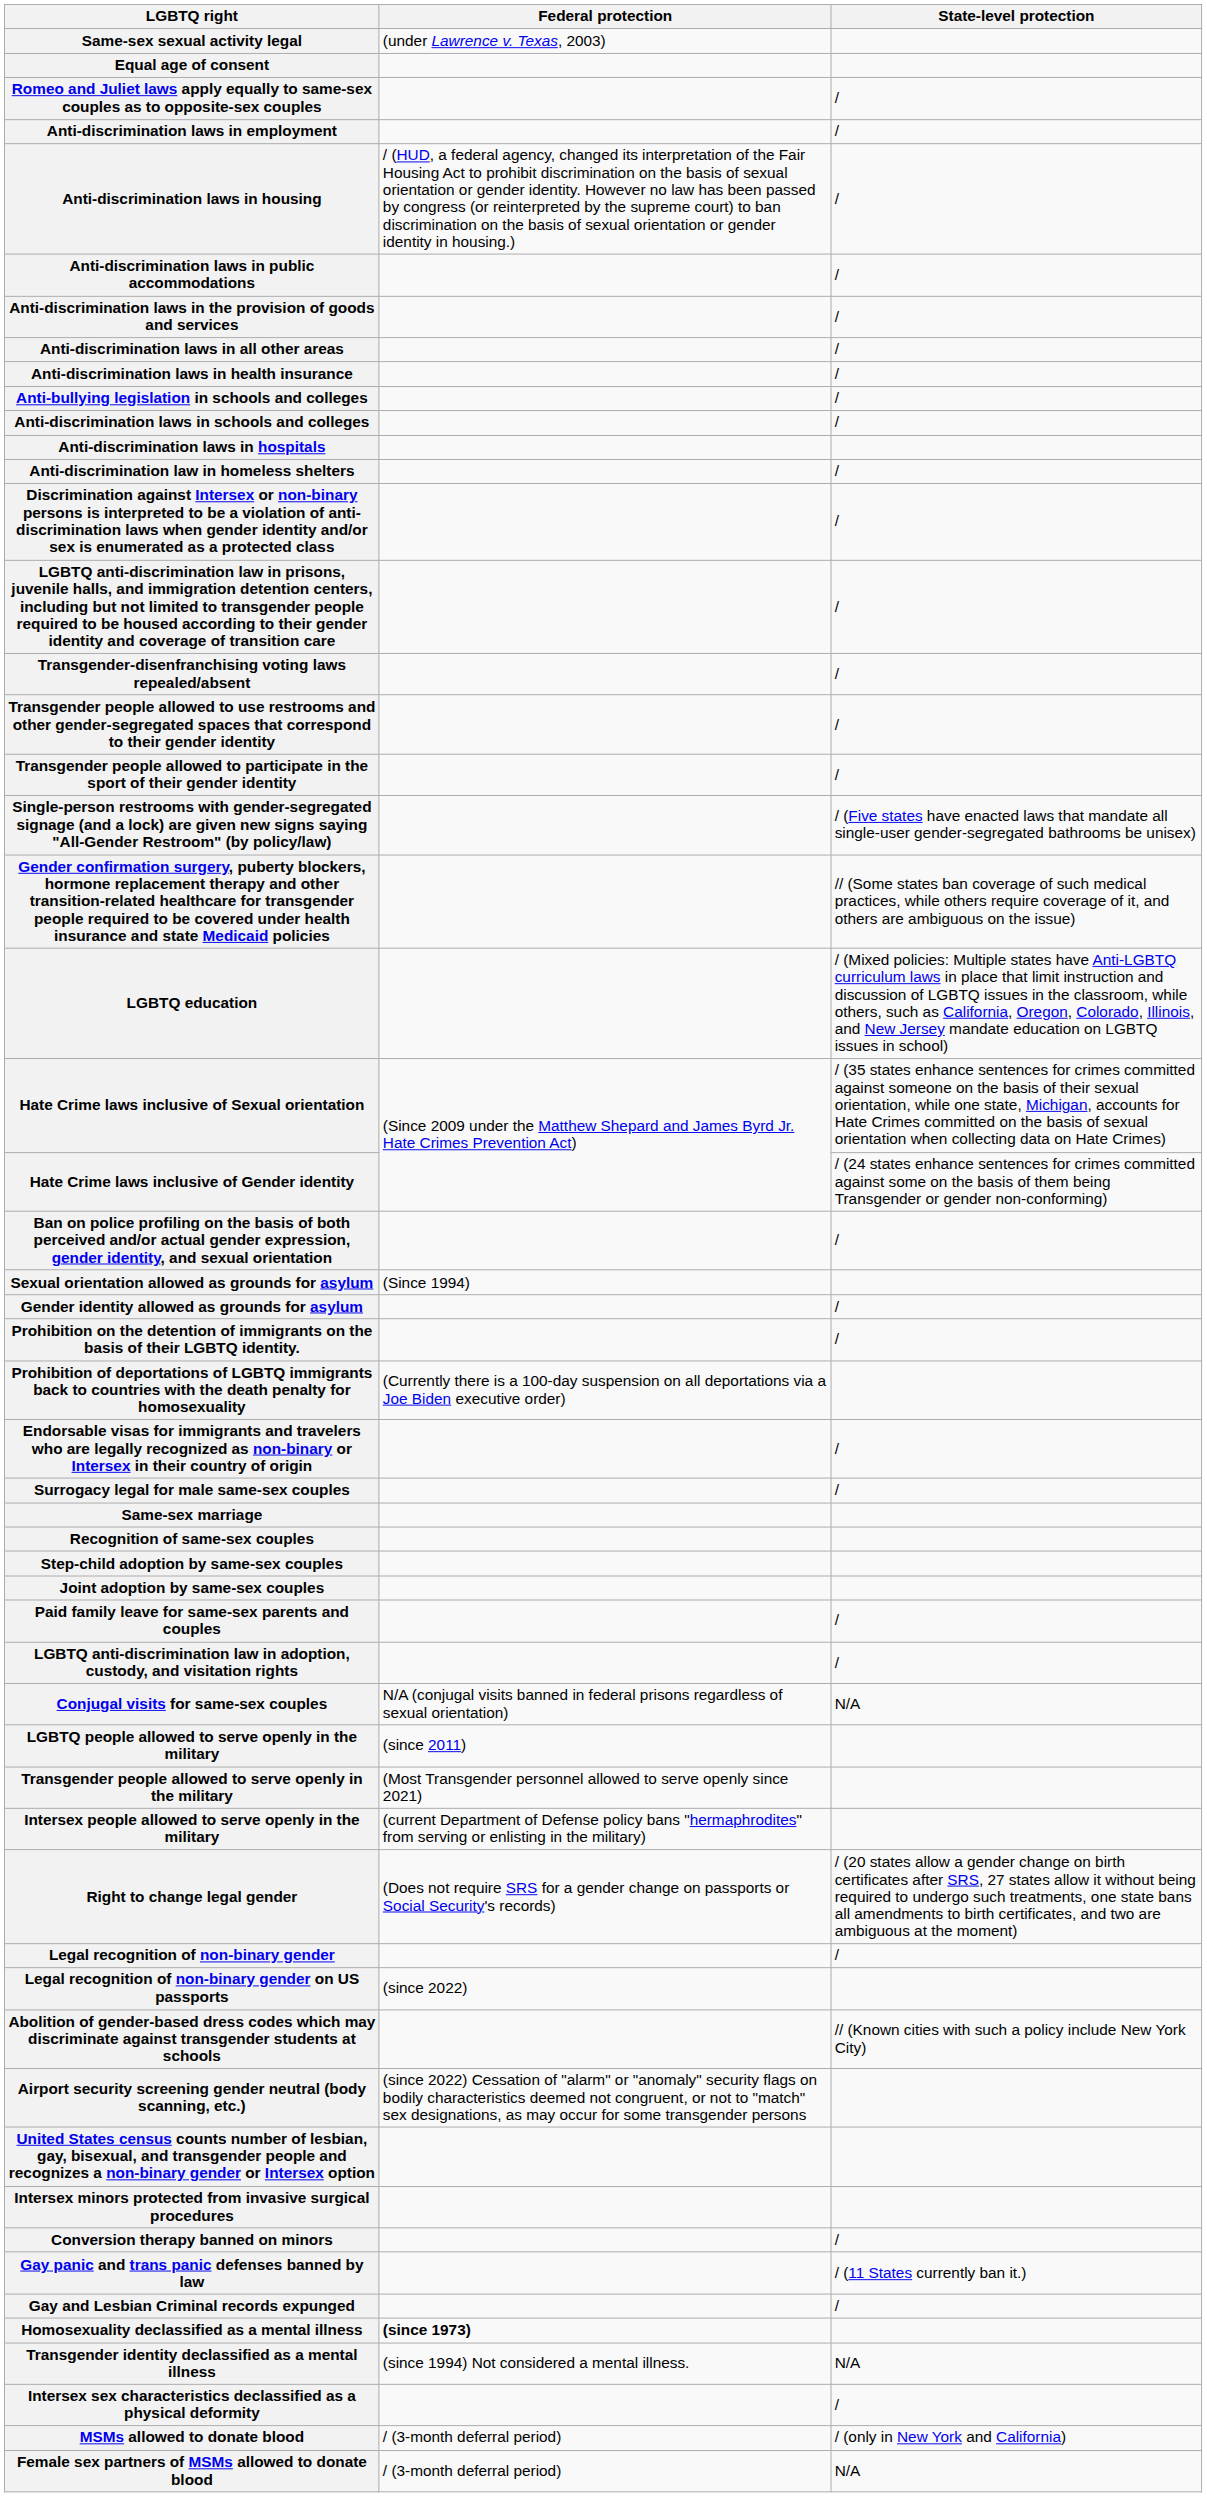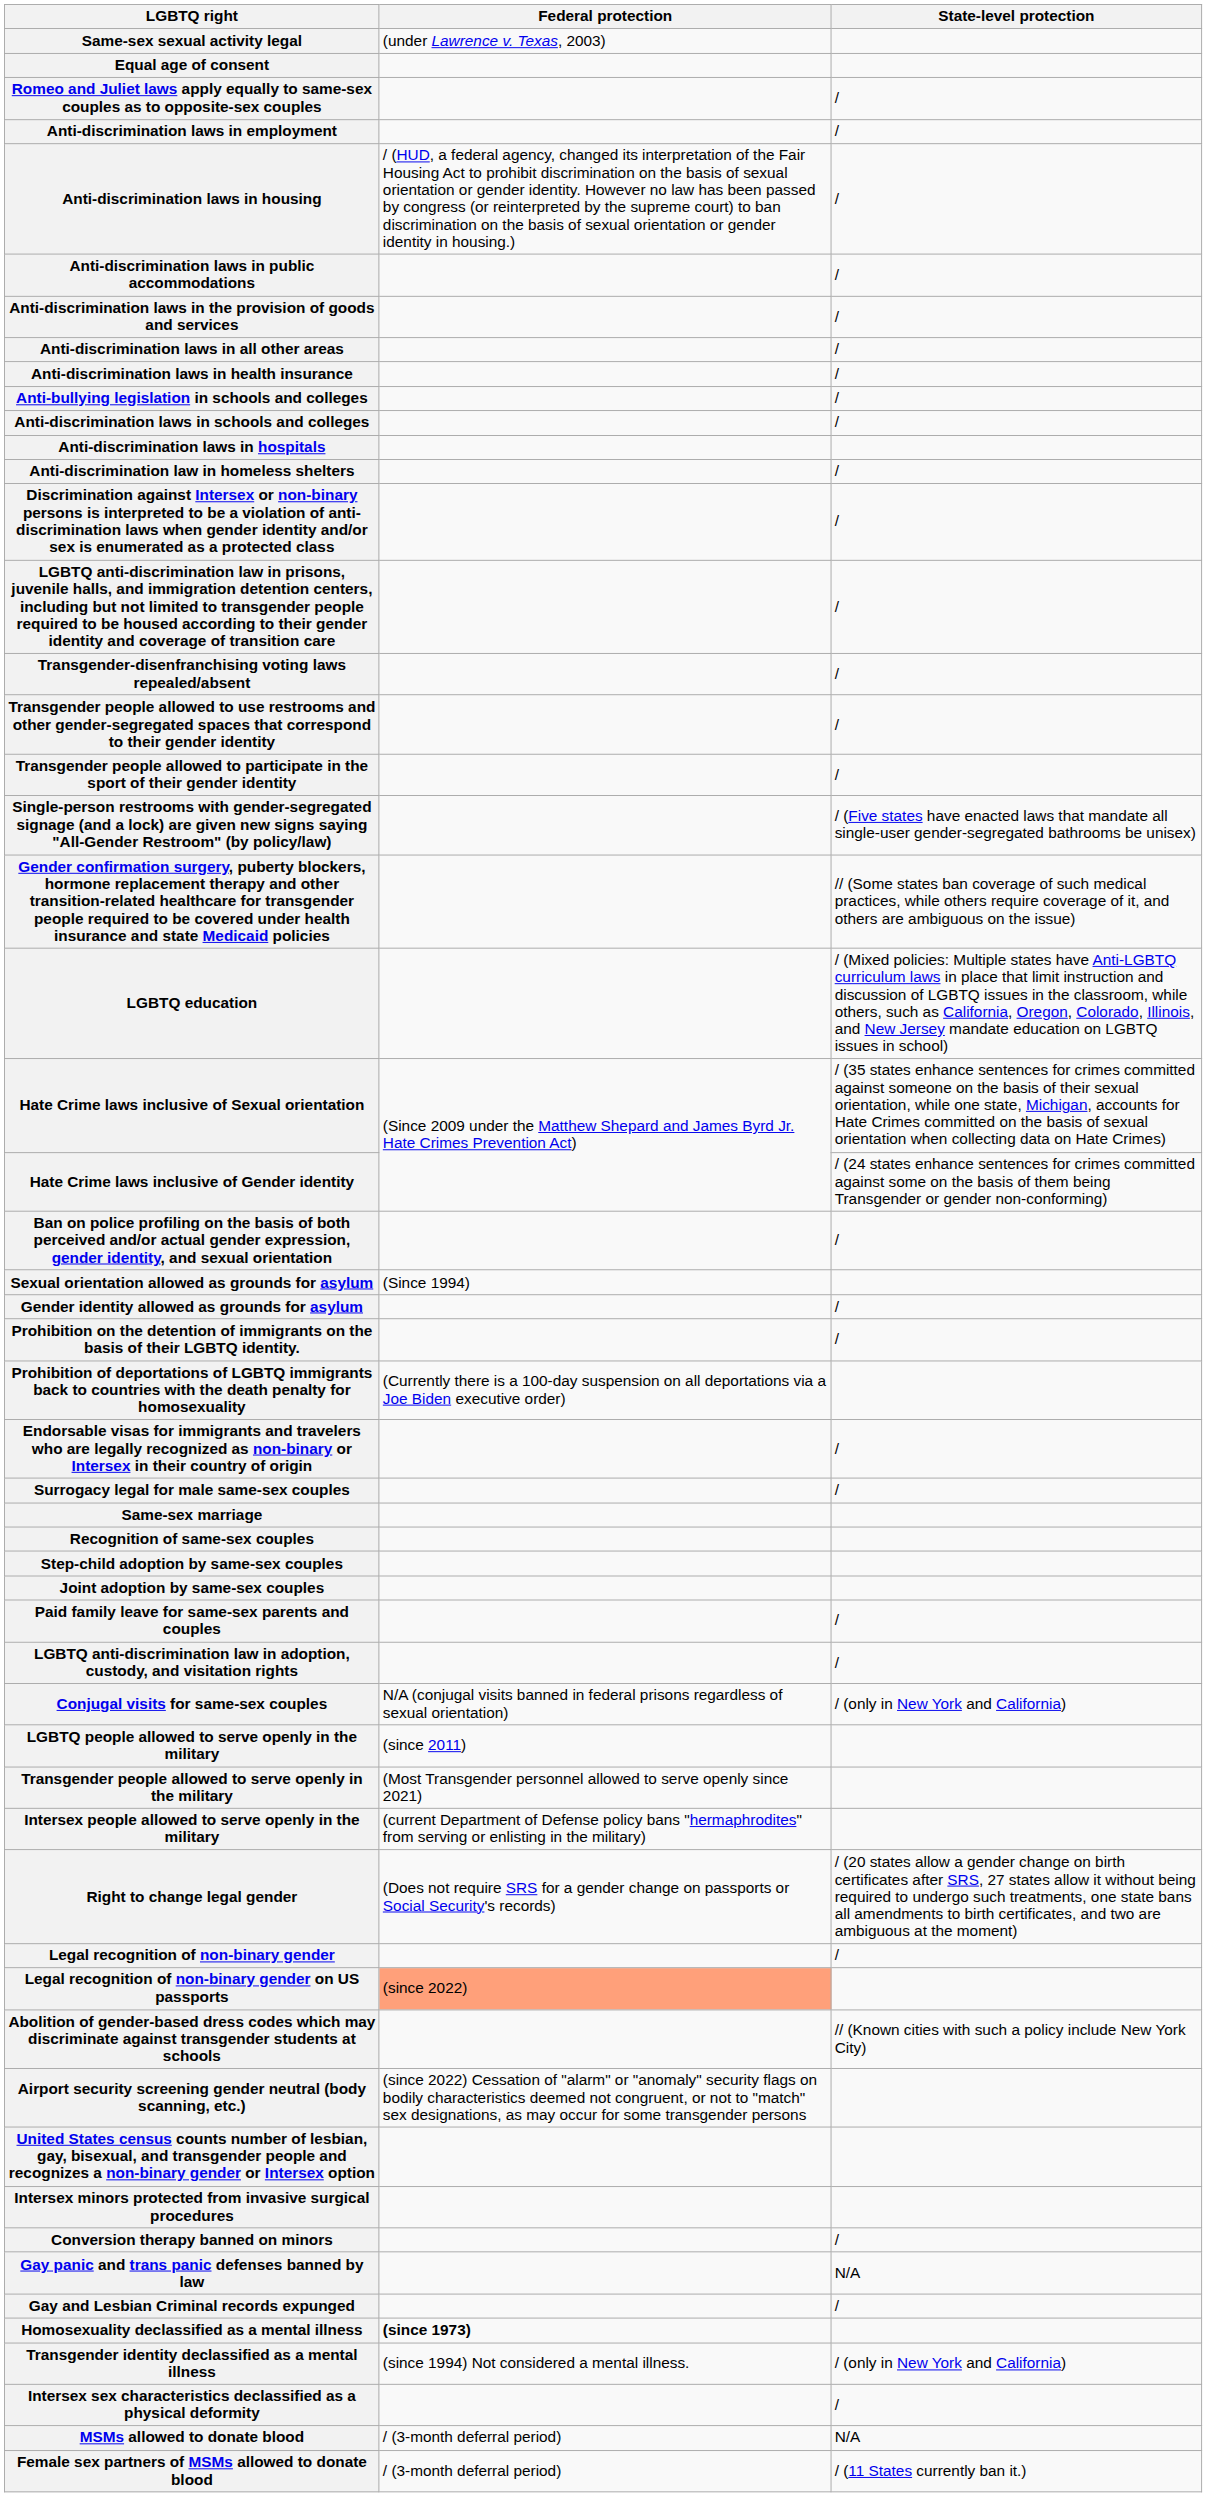Conjugal visits for same-sex couples | State-level protection: N/A -> / (only in New York and California)
Legal recognition of non-binary gender on US passports | Federal protection: no background -> lightsalmon background
Gay panic and trans panic defenses banned by law | State-level protection: / (11 States currently ban it.) -> N/A
Transgender identity declassified as a mental illness | State-level protection: N/A -> / (only in New York and California)
MSMs allowed to donate blood | State-level protection: / (only in New York and California) -> N/A
Female sex partners of MSMs allowed to donate blood | State-level protection: N/A -> / (11 States currently ban it.)
